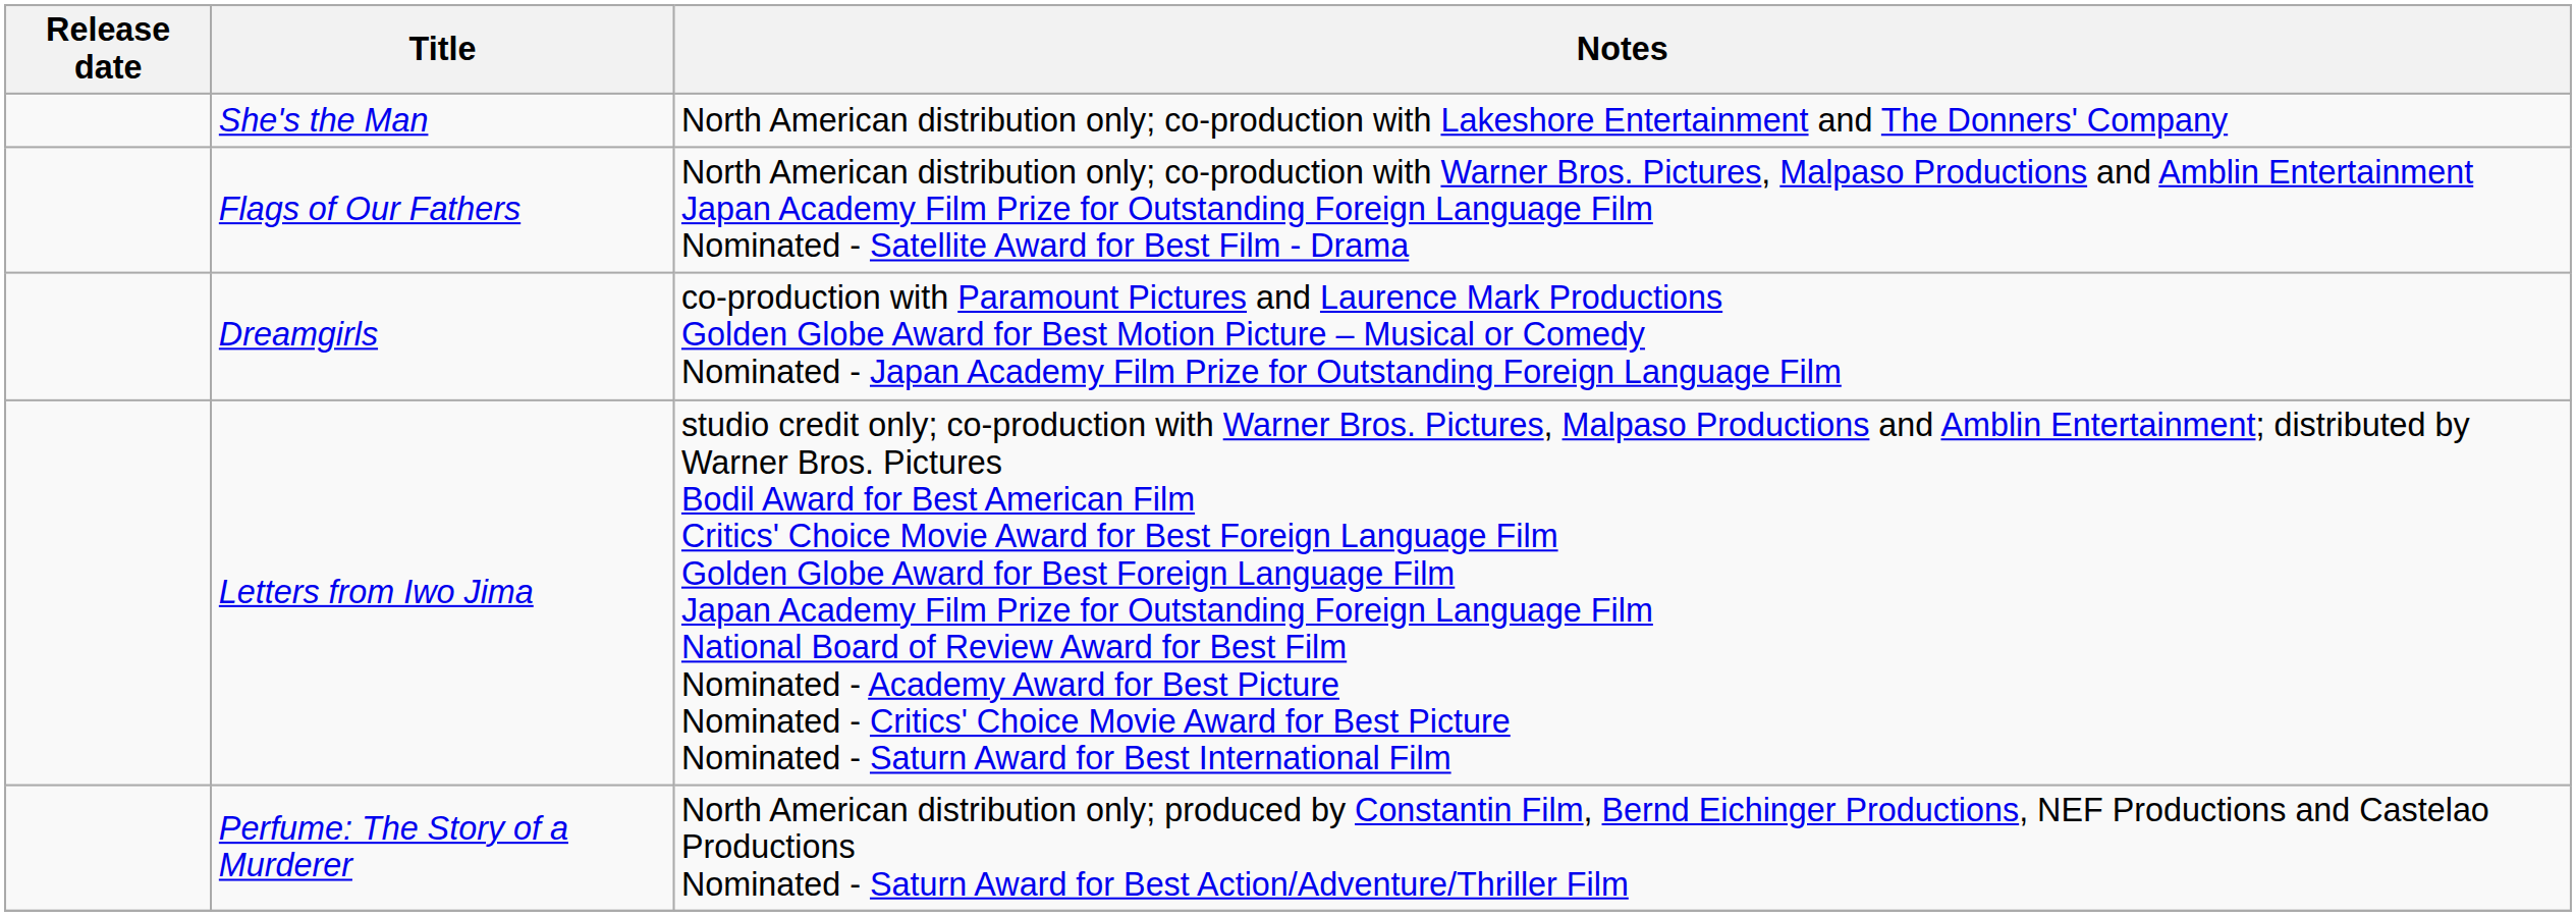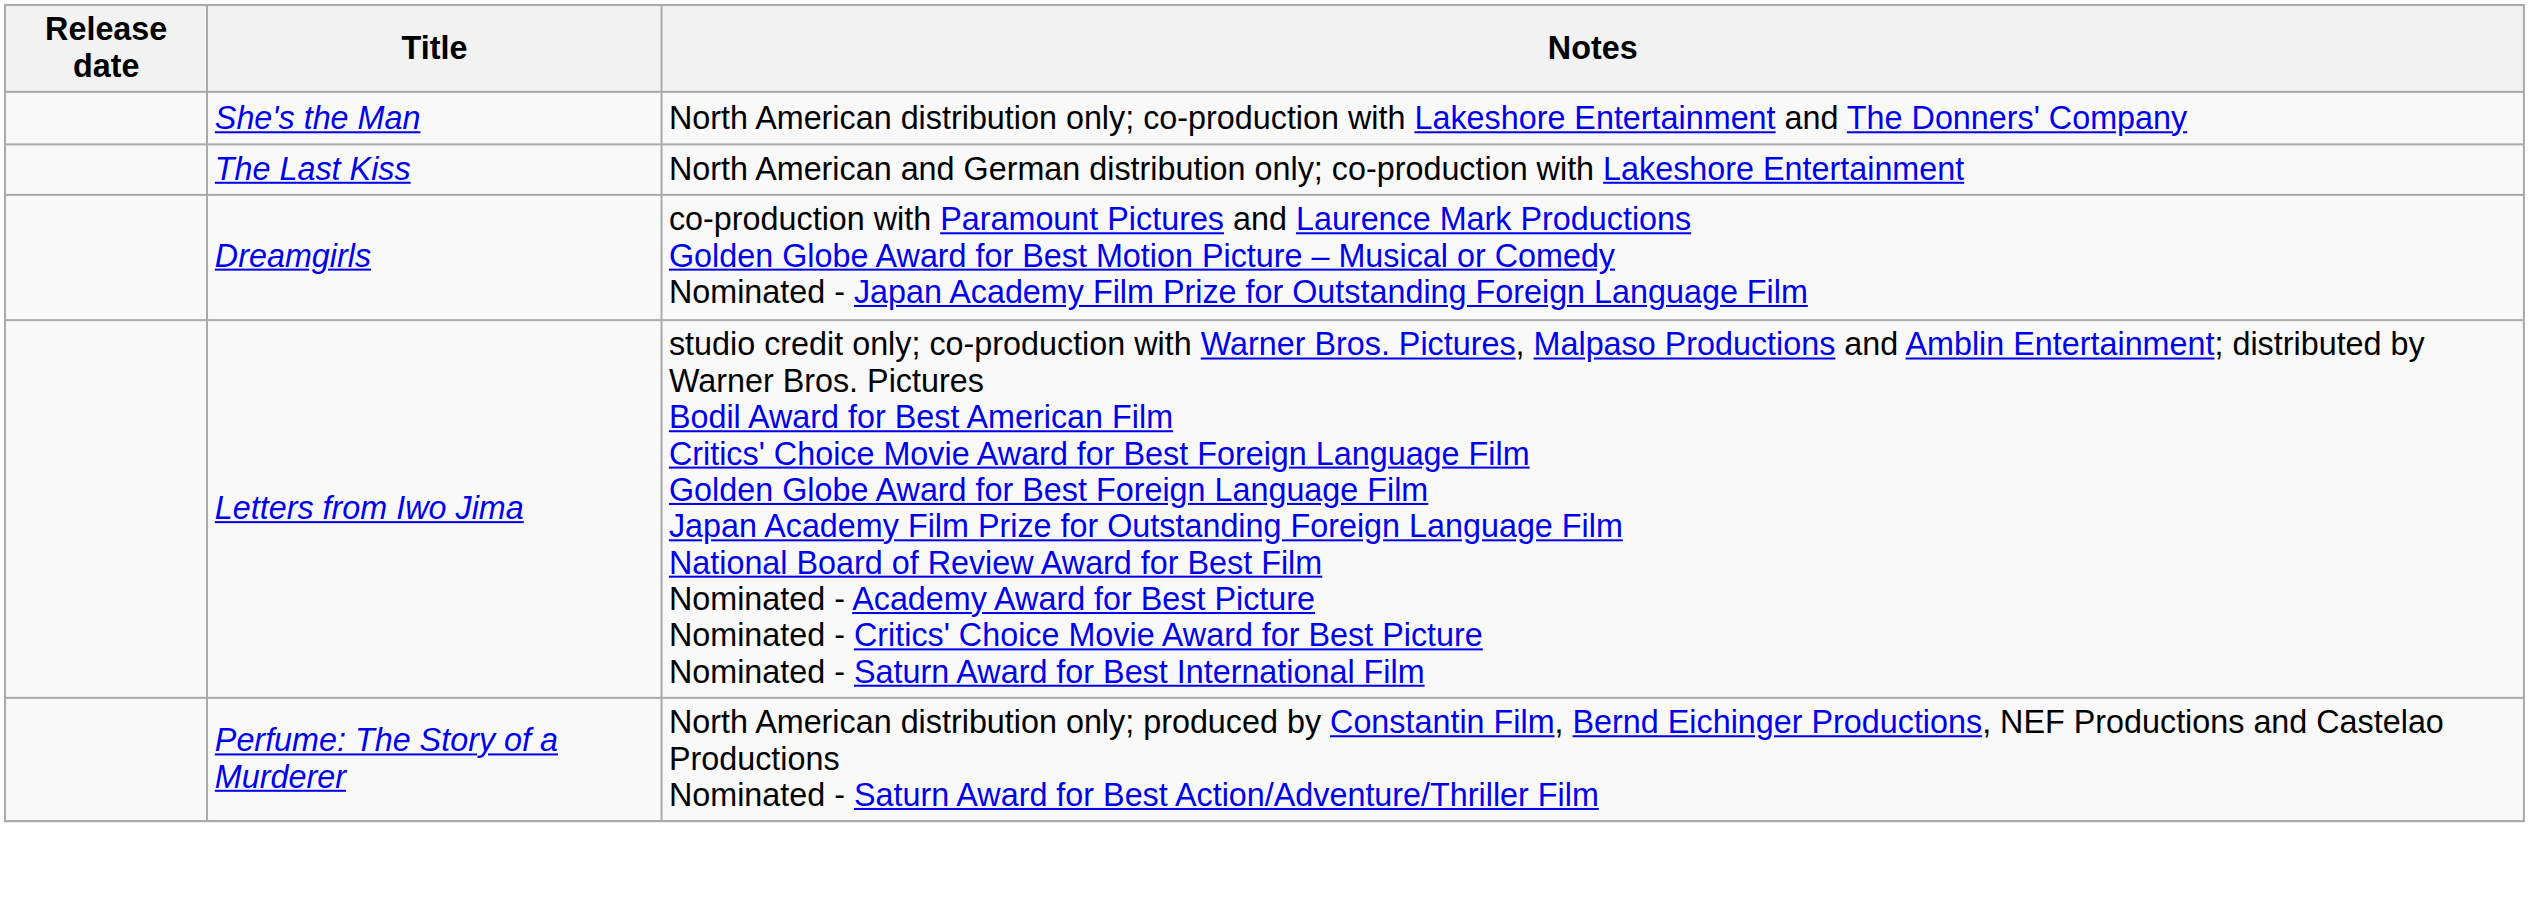+ row: The Last Kiss | North American and German distribution only; co-production with Lakeshore Entertainment
- row: Flags of Our Fathers | North American distribution only; co-production with Warner Bros. Pictures, Malpaso Productions and Amblin Entertainment Japan Academy Film Prize for Outstanding Foreign Language Film Nominated - Satellite Award for Best Film - Drama
